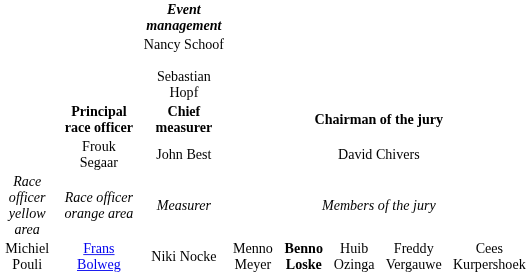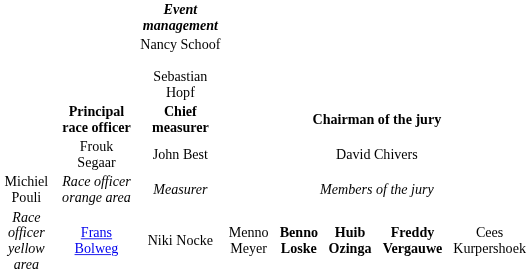Race officer orange area | column 1: Race officer yellow area -> Michiel Pouli
Frans Bolweg | column 1: Michiel Pouli -> Race officer yellow area
Frans Bolweg | column 7: normal -> bold
Frans Bolweg | column 8: normal -> bold
